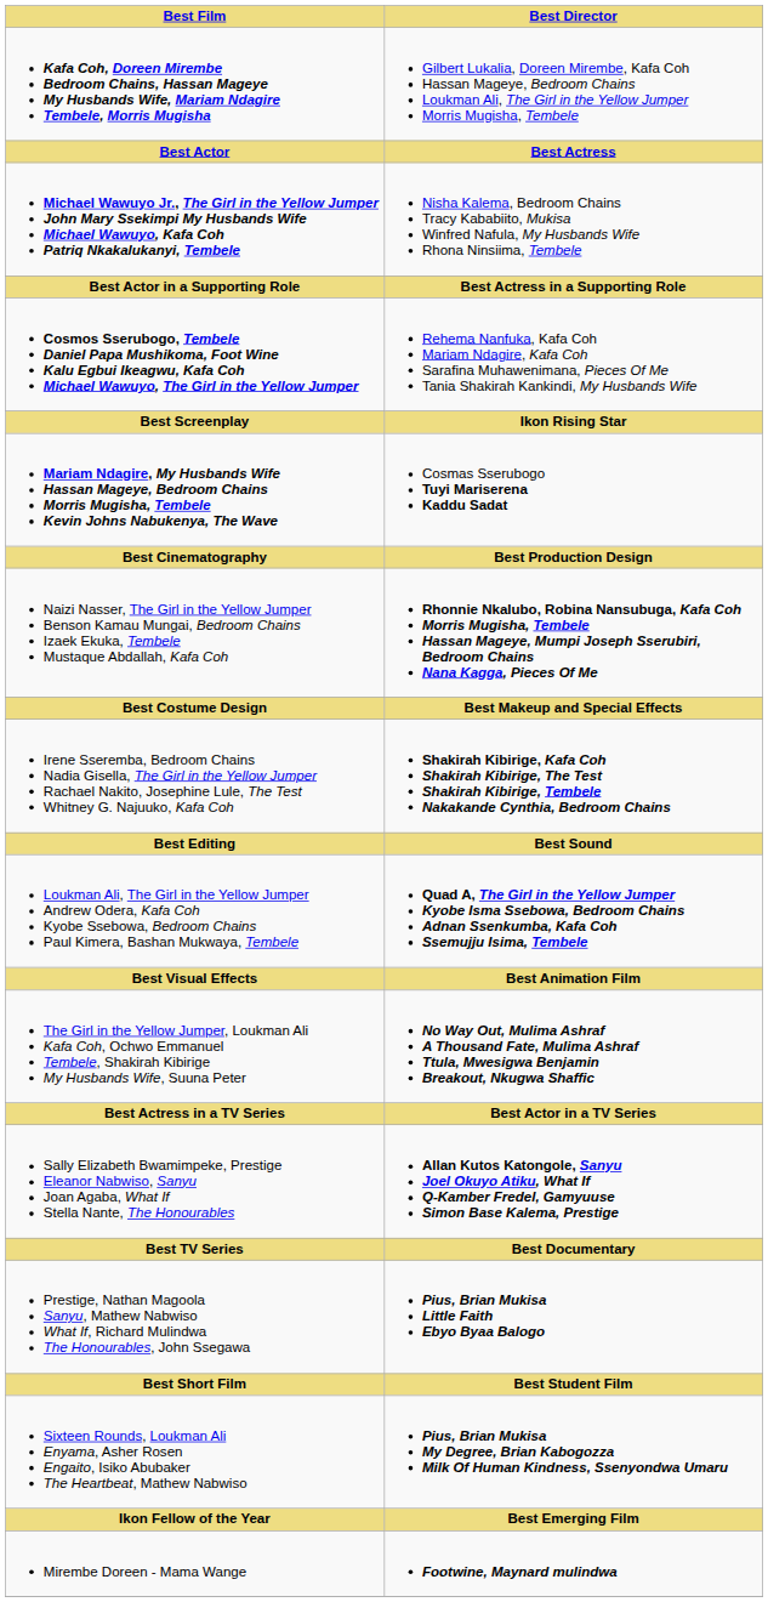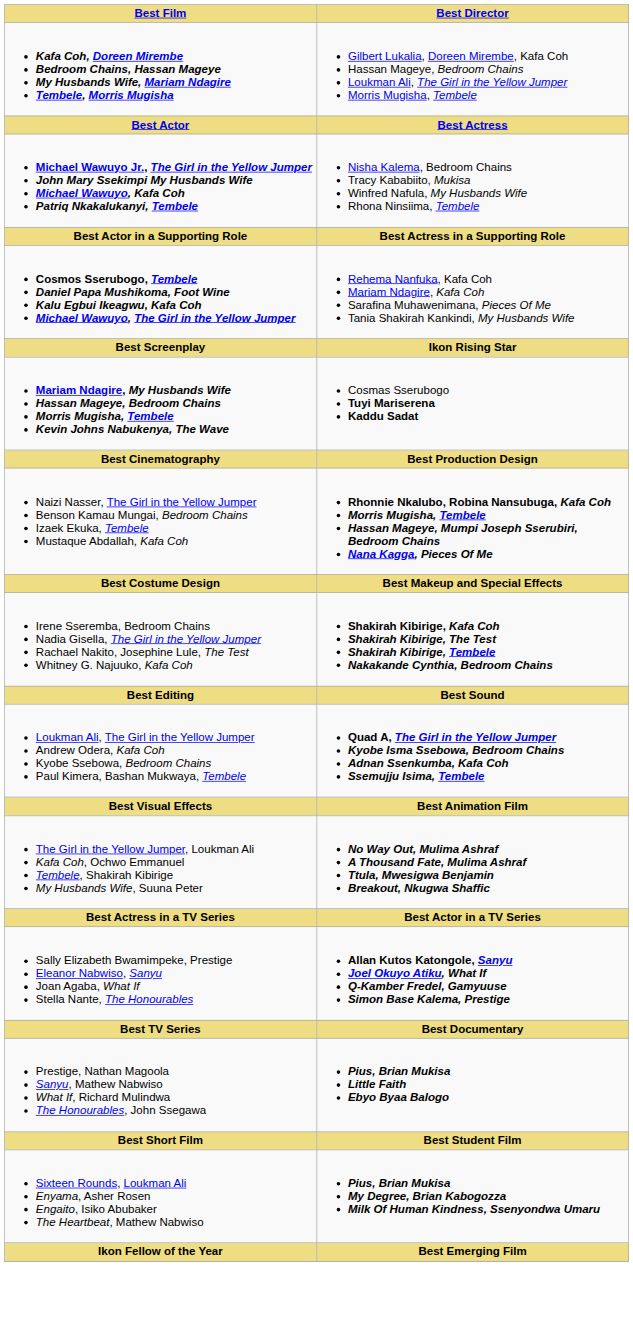- row: Mirembe Doreen - Mama Wange | Footwine, Maynard mulindwa
